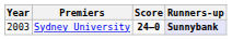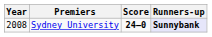Sydney University | Year: 2003 -> 2008
